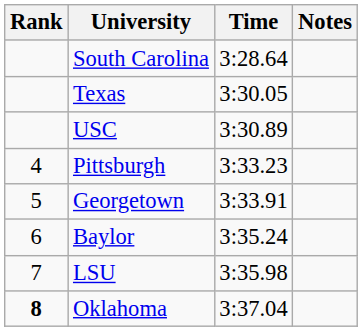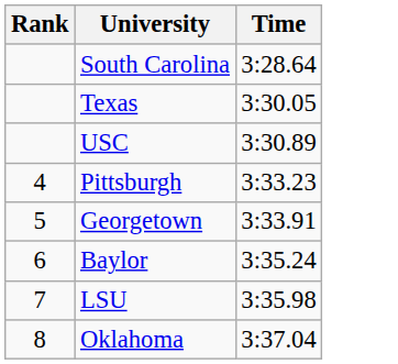- column: Notes
Oklahoma | Rank: bold -> normal
